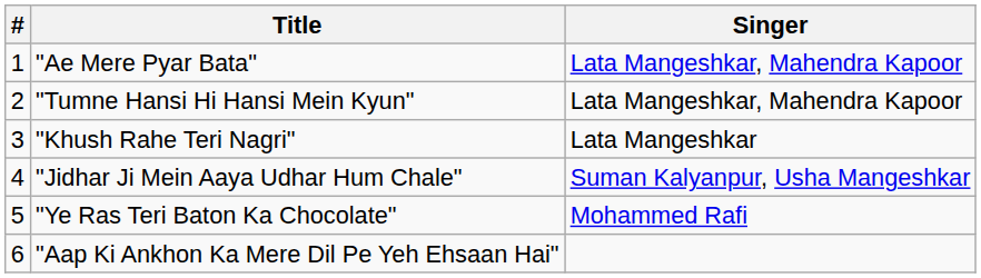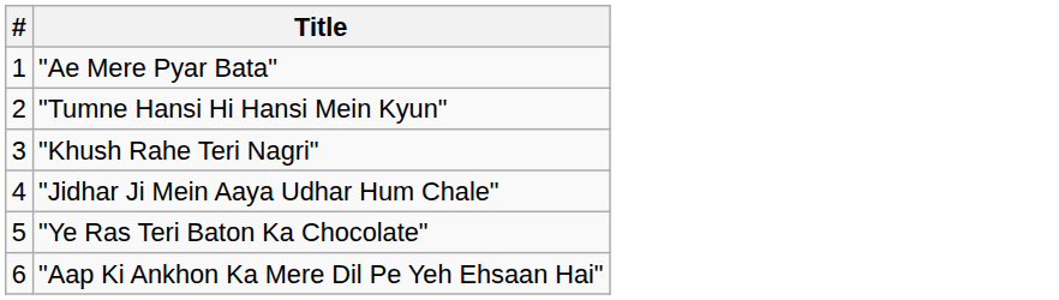- column: Singer | Lata Mangeshkar, Mahendra Kapoor | Lata Mangeshkar, Mahendra Kapoor | Lata Mangeshkar | Suman Kalyanpur, Usha Mangeshkar | Mohammed Rafi
